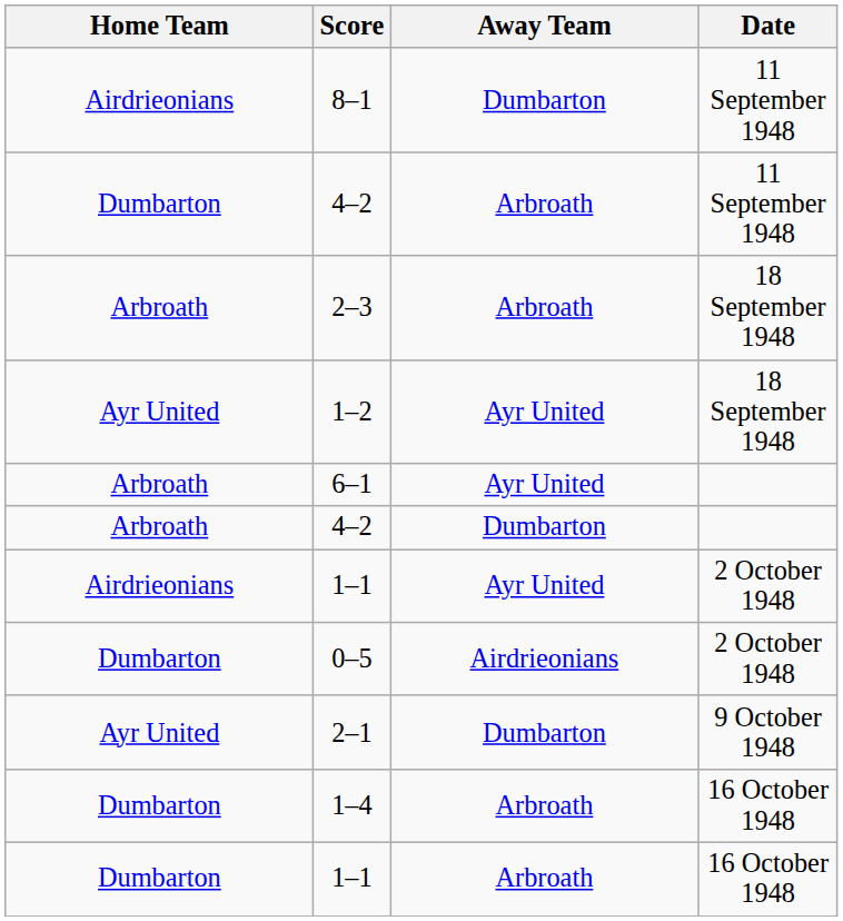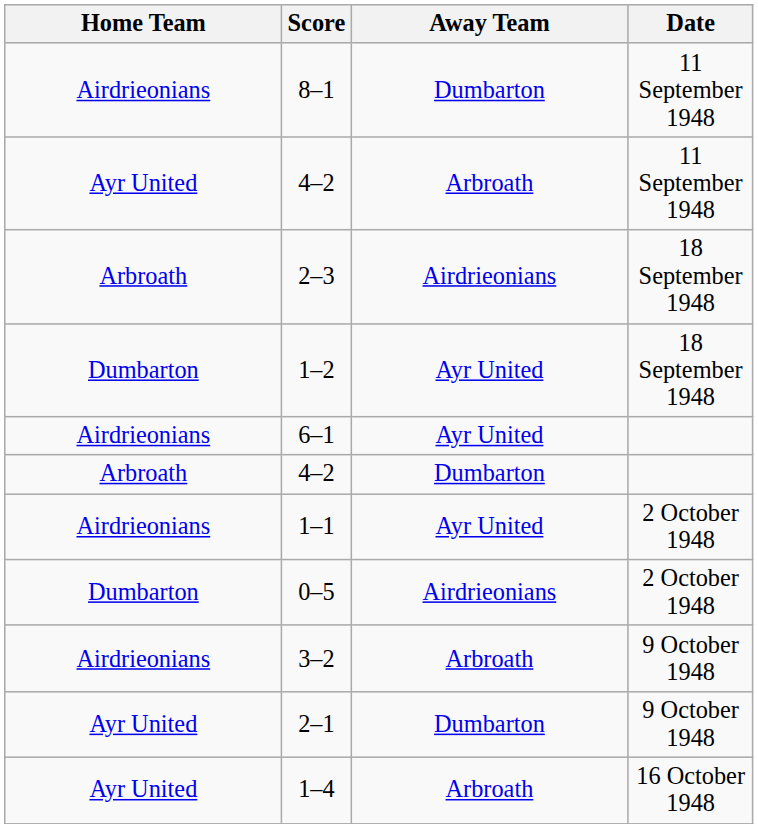4–2 / 11 September 1948 | Home Team: Dumbarton -> Ayr United
2–3 | Away Team: Arbroath -> Airdrieonians
1–2 | Home Team: Ayr United -> Dumbarton
6–1 | Home Team: Arbroath -> Airdrieonians
+ row: Airdrieonians | 3–2 | Arbroath | 9 October 1948
1–4 | Home Team: Dumbarton -> Ayr United
- row: Dumbarton | 1–1 | Arbroath | 16 October 1948
